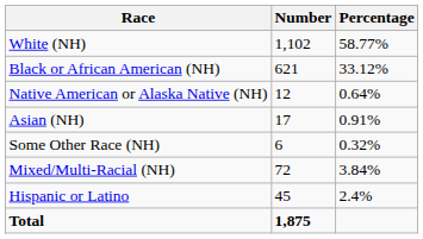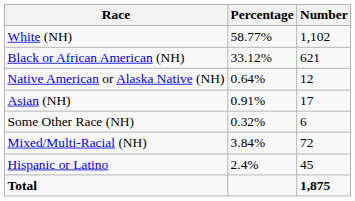columns swapped: Number <-> Percentage
